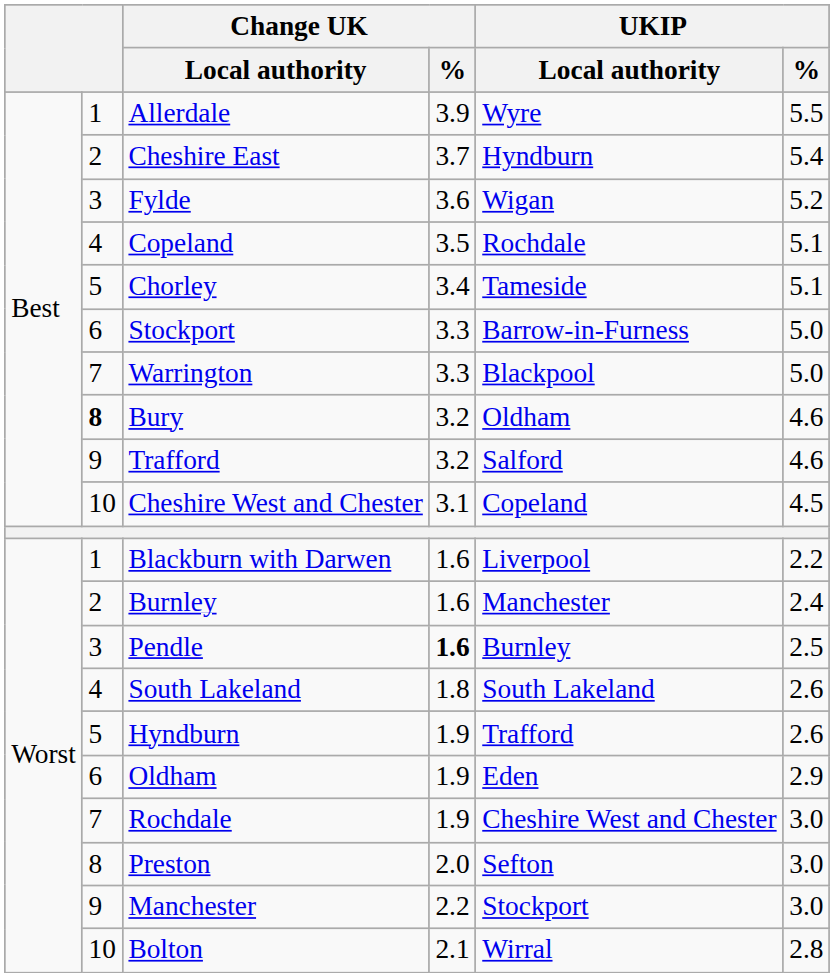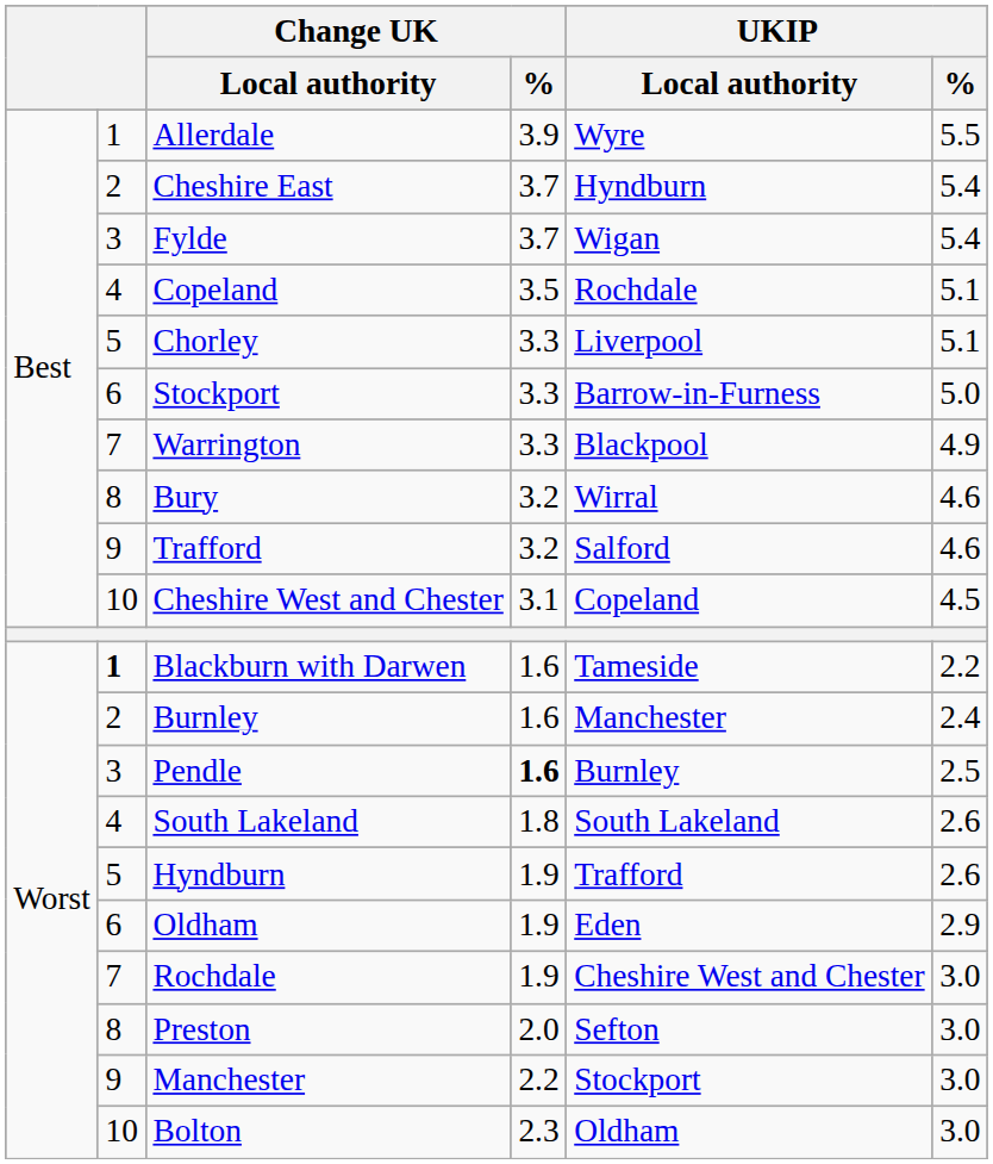Fylde | Change UK / %: 3.6 -> 3.7
Fylde | UKIP / %: 5.2 -> 5.4
Chorley | Change UK / %: 3.4 -> 3.3
Chorley | UKIP / Local authority: Tameside -> Liverpool
Warrington | UKIP / %: 5.0 -> 4.9
Bury | column 2: bold -> normal
Bury | UKIP / Local authority: Oldham -> Wirral
Blackburn with Darwen | column 2: normal -> bold
Blackburn with Darwen | UKIP / Local authority: Liverpool -> Tameside
Bolton | Change UK / %: 2.1 -> 2.3
Bolton | UKIP / Local authority: Wirral -> Oldham
Bolton | UKIP / %: 2.8 -> 3.0
